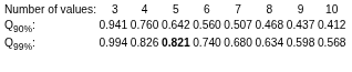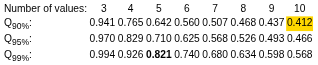Q90%: | column 3: 0.760 -> 0.765
Q90%: | column 9: no background -> gold background
+ row: Q95%: | 0.970 | 0.829 | 0.710 | 0.625 | 0.568 | 0.526 | 0.493 | 0.466
Q99%: | column 3: 0.826 -> 0.926
